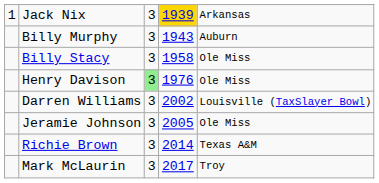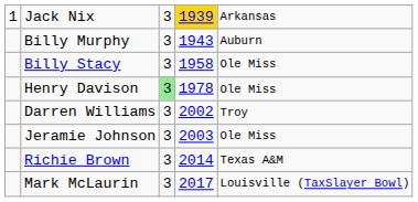Henry Davison | column 4: 1976 -> 1978
Darren Williams | column 5: Louisville (TaxSlayer Bowl) -> Troy
Jeramie Johnson | column 4: 2005 -> 2003
Mark McLaurin | column 5: Troy -> Louisville (TaxSlayer Bowl)
